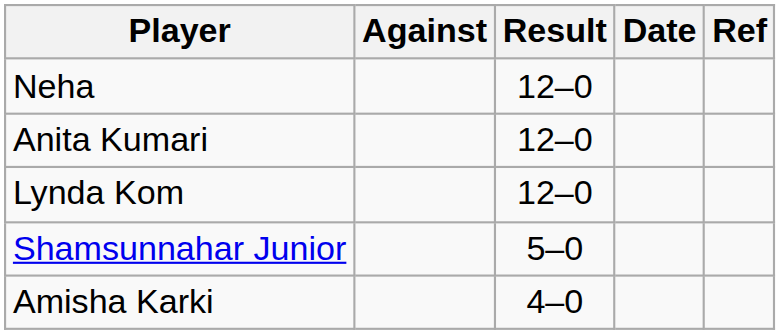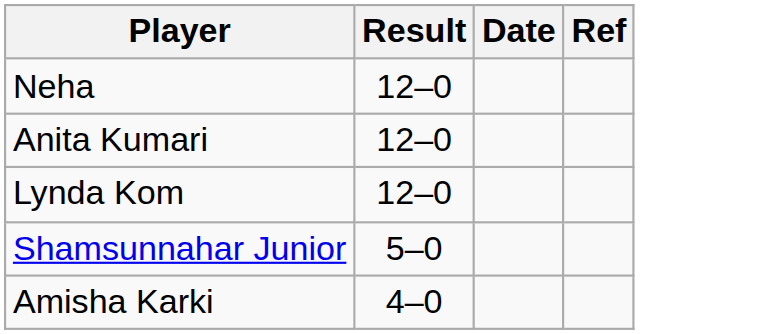- column: Against
